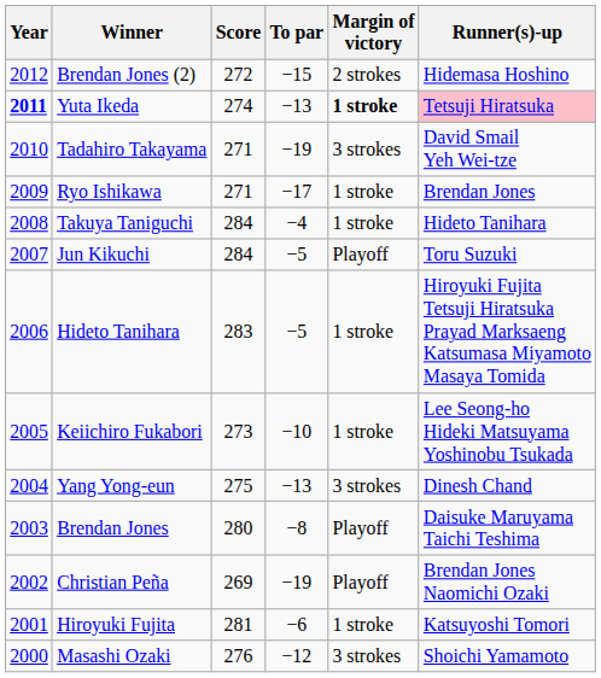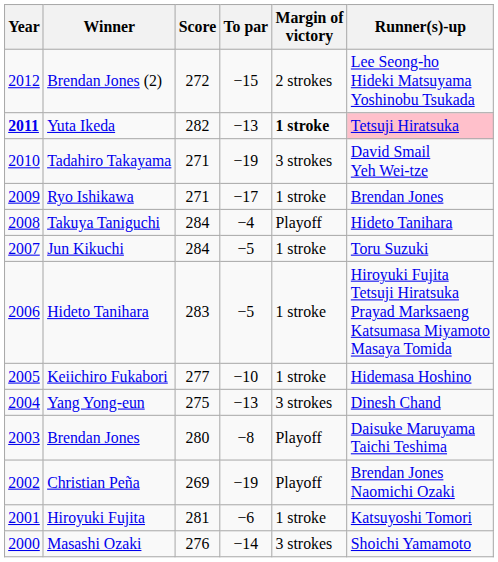Brendan Jones (2) | Runner(s)-up: Hidemasa Hoshino -> Lee Seong-ho Hideki Matsuyama Yoshinobu Tsukada
Yuta Ikeda | Score: 274 -> 282
Takuya Taniguchi | Margin of victory: 1 stroke -> Playoff
Jun Kikuchi | Margin of victory: Playoff -> 1 stroke
Keiichiro Fukabori | Score: 273 -> 277
Keiichiro Fukabori | Runner(s)-up: Lee Seong-ho Hideki Matsuyama Yoshinobu Tsukada -> Hidemasa Hoshino
Masashi Ozaki | To par: −12 -> −14
